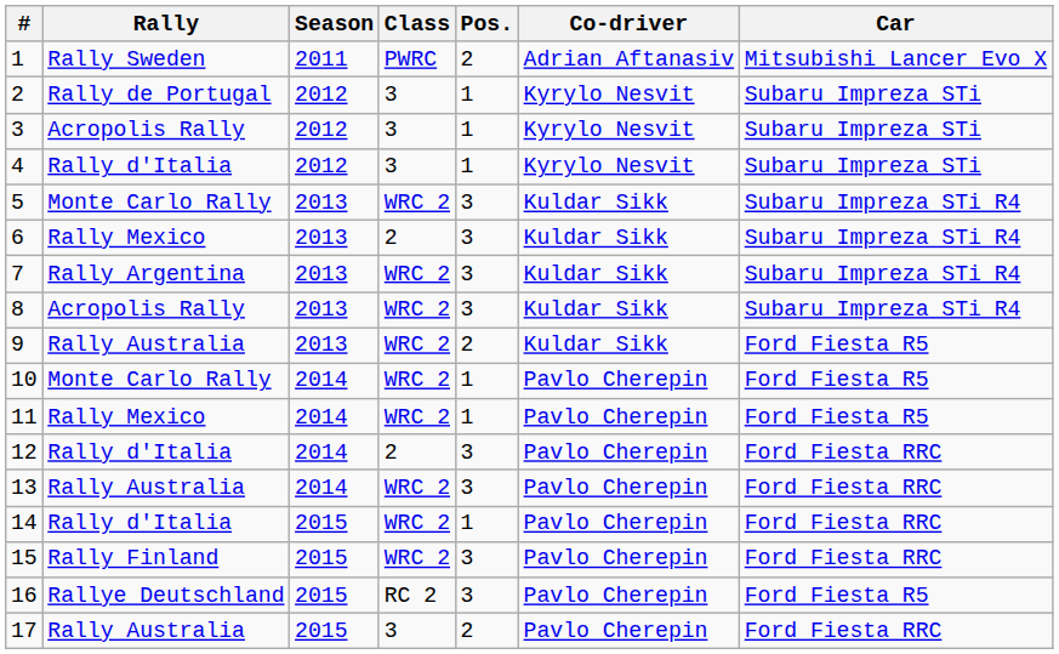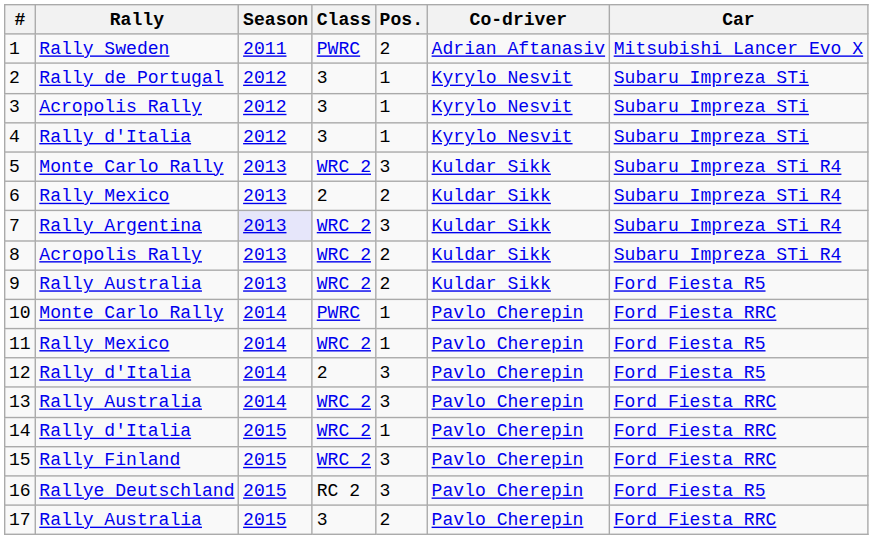6 | Pos.: 3 -> 2
7 | Season: no background -> lavender background
8 | Pos.: 3 -> 2
10 | Class: WRC 2 -> PWRC
10 | Car: Ford Fiesta R5 -> Ford Fiesta RRC
12 | Car: Ford Fiesta RRC -> Ford Fiesta R5
